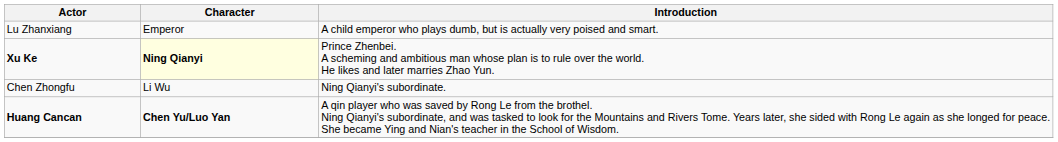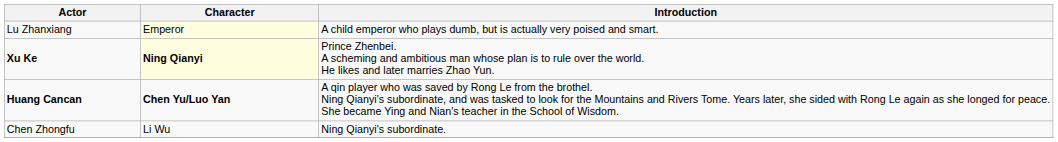Lu Zhanxiang | Character: no background -> lightyellow background
rows swapped: Huang Cancan <-> Chen Zhongfu
